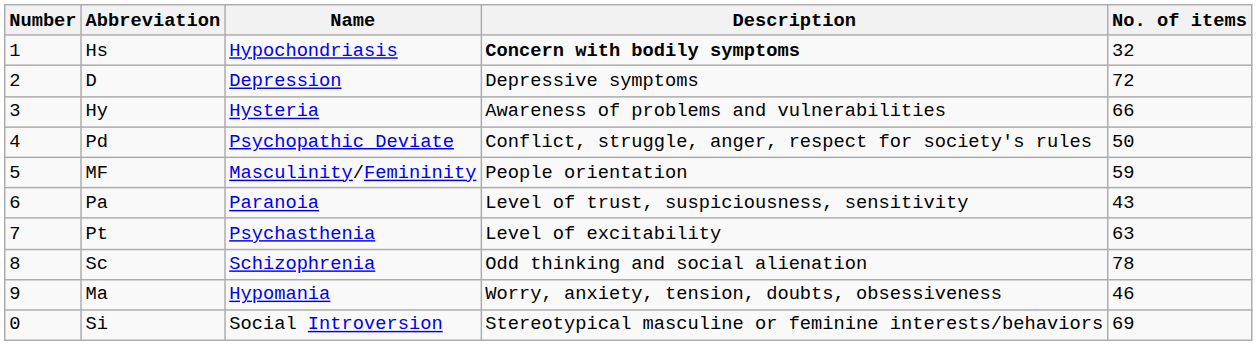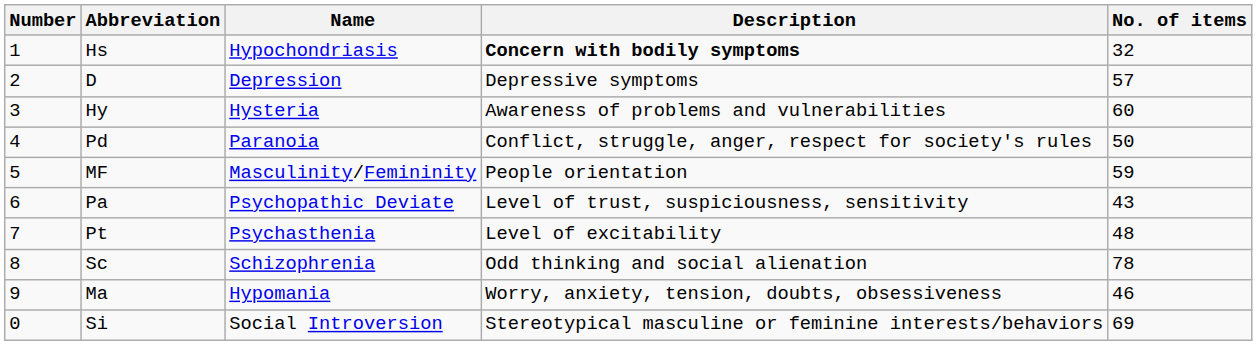D | No. of items: 72 -> 57
Hy | No. of items: 66 -> 60
Pd | Name: Psychopathic Deviate -> Paranoia
Pa | Name: Paranoia -> Psychopathic Deviate
Pt | No. of items: 63 -> 48
